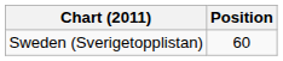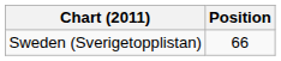Sweden (Sverigetopplistan) | Position: 60 -> 66
